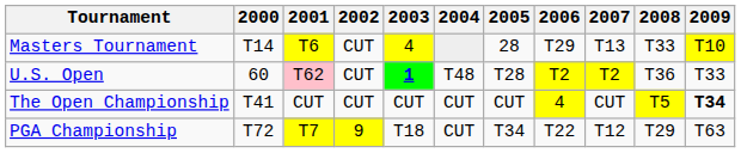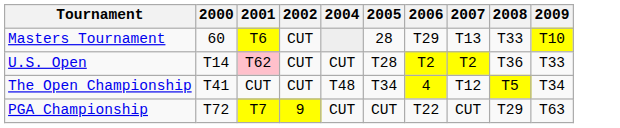- column: 2003 | 4 | 1 | CUT | T18
Masters Tournament | 2000: T14 -> 60
U.S. Open | 2000: 60 -> T14
U.S. Open | 2004: T48 -> CUT
The Open Championship | 2004: CUT -> T48
The Open Championship | 2005: CUT -> T34
The Open Championship | 2007: CUT -> T12
The Open Championship | 2009: bold -> normal
PGA Championship | 2005: T34 -> CUT
PGA Championship | 2007: T12 -> CUT
